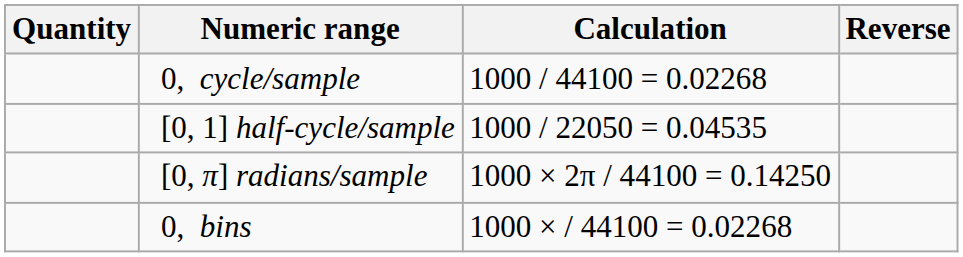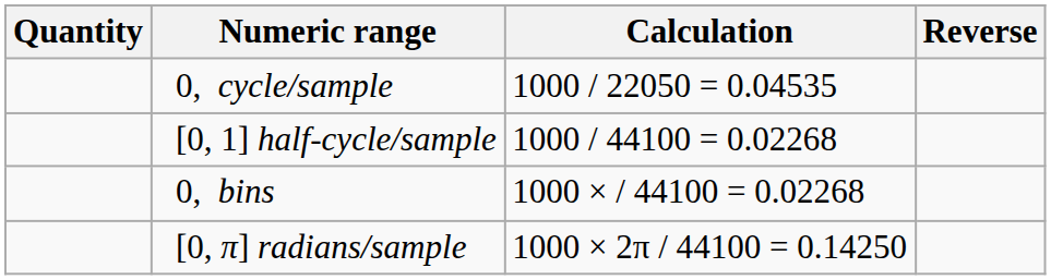0, cycle/sample | Calculation: 1000 / 44100 = 0.02268 -> 1000 / 22050 = 0.04535
[0, 1] half-cycle/sample | Calculation: 1000 / 22050 = 0.04535 -> 1000 / 44100 = 0.02268
rows swapped: 0, bins <-> [0, π] radians/sample
